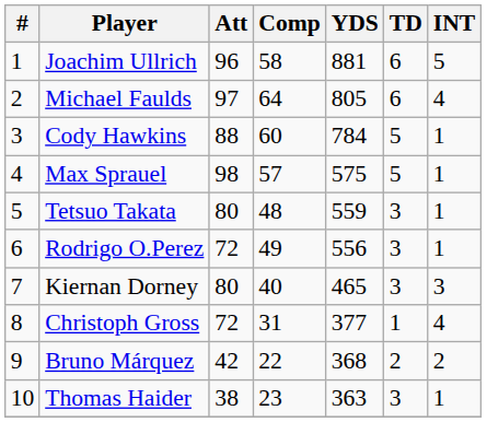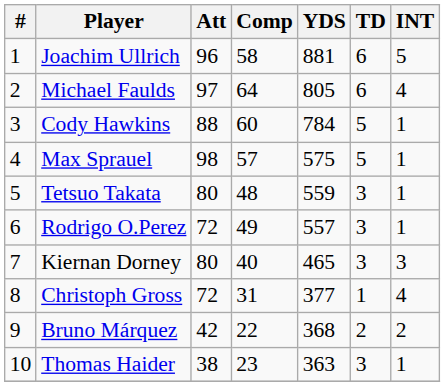Rodrigo O.Perez | YDS: 556 -> 557
